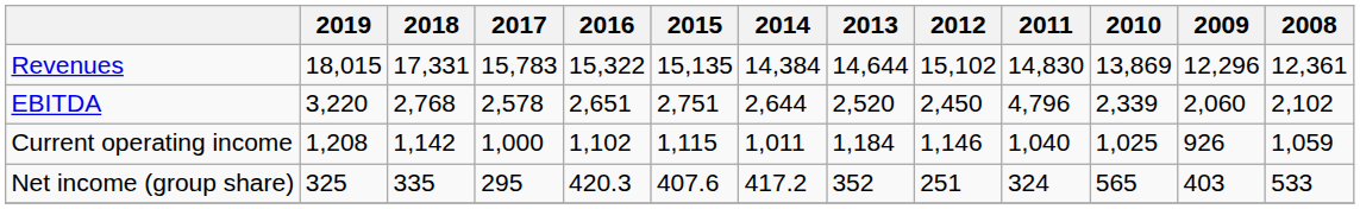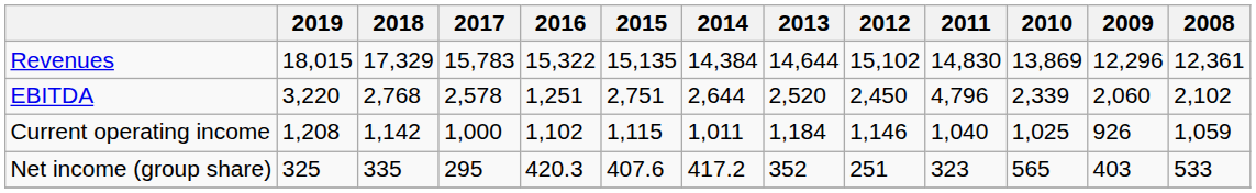Revenues | 2018: 17,331 -> 17,329
EBITDA | 2016: 2,651 -> 1,251
Net income (group share) | 2011: 324 -> 323
